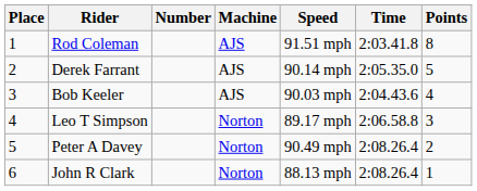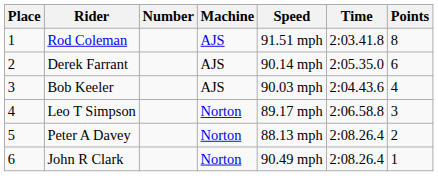Derek Farrant | Points: 5 -> 6
Peter A Davey | Speed: 90.49 mph -> 88.13 mph
John R Clark | Speed: 88.13 mph -> 90.49 mph
